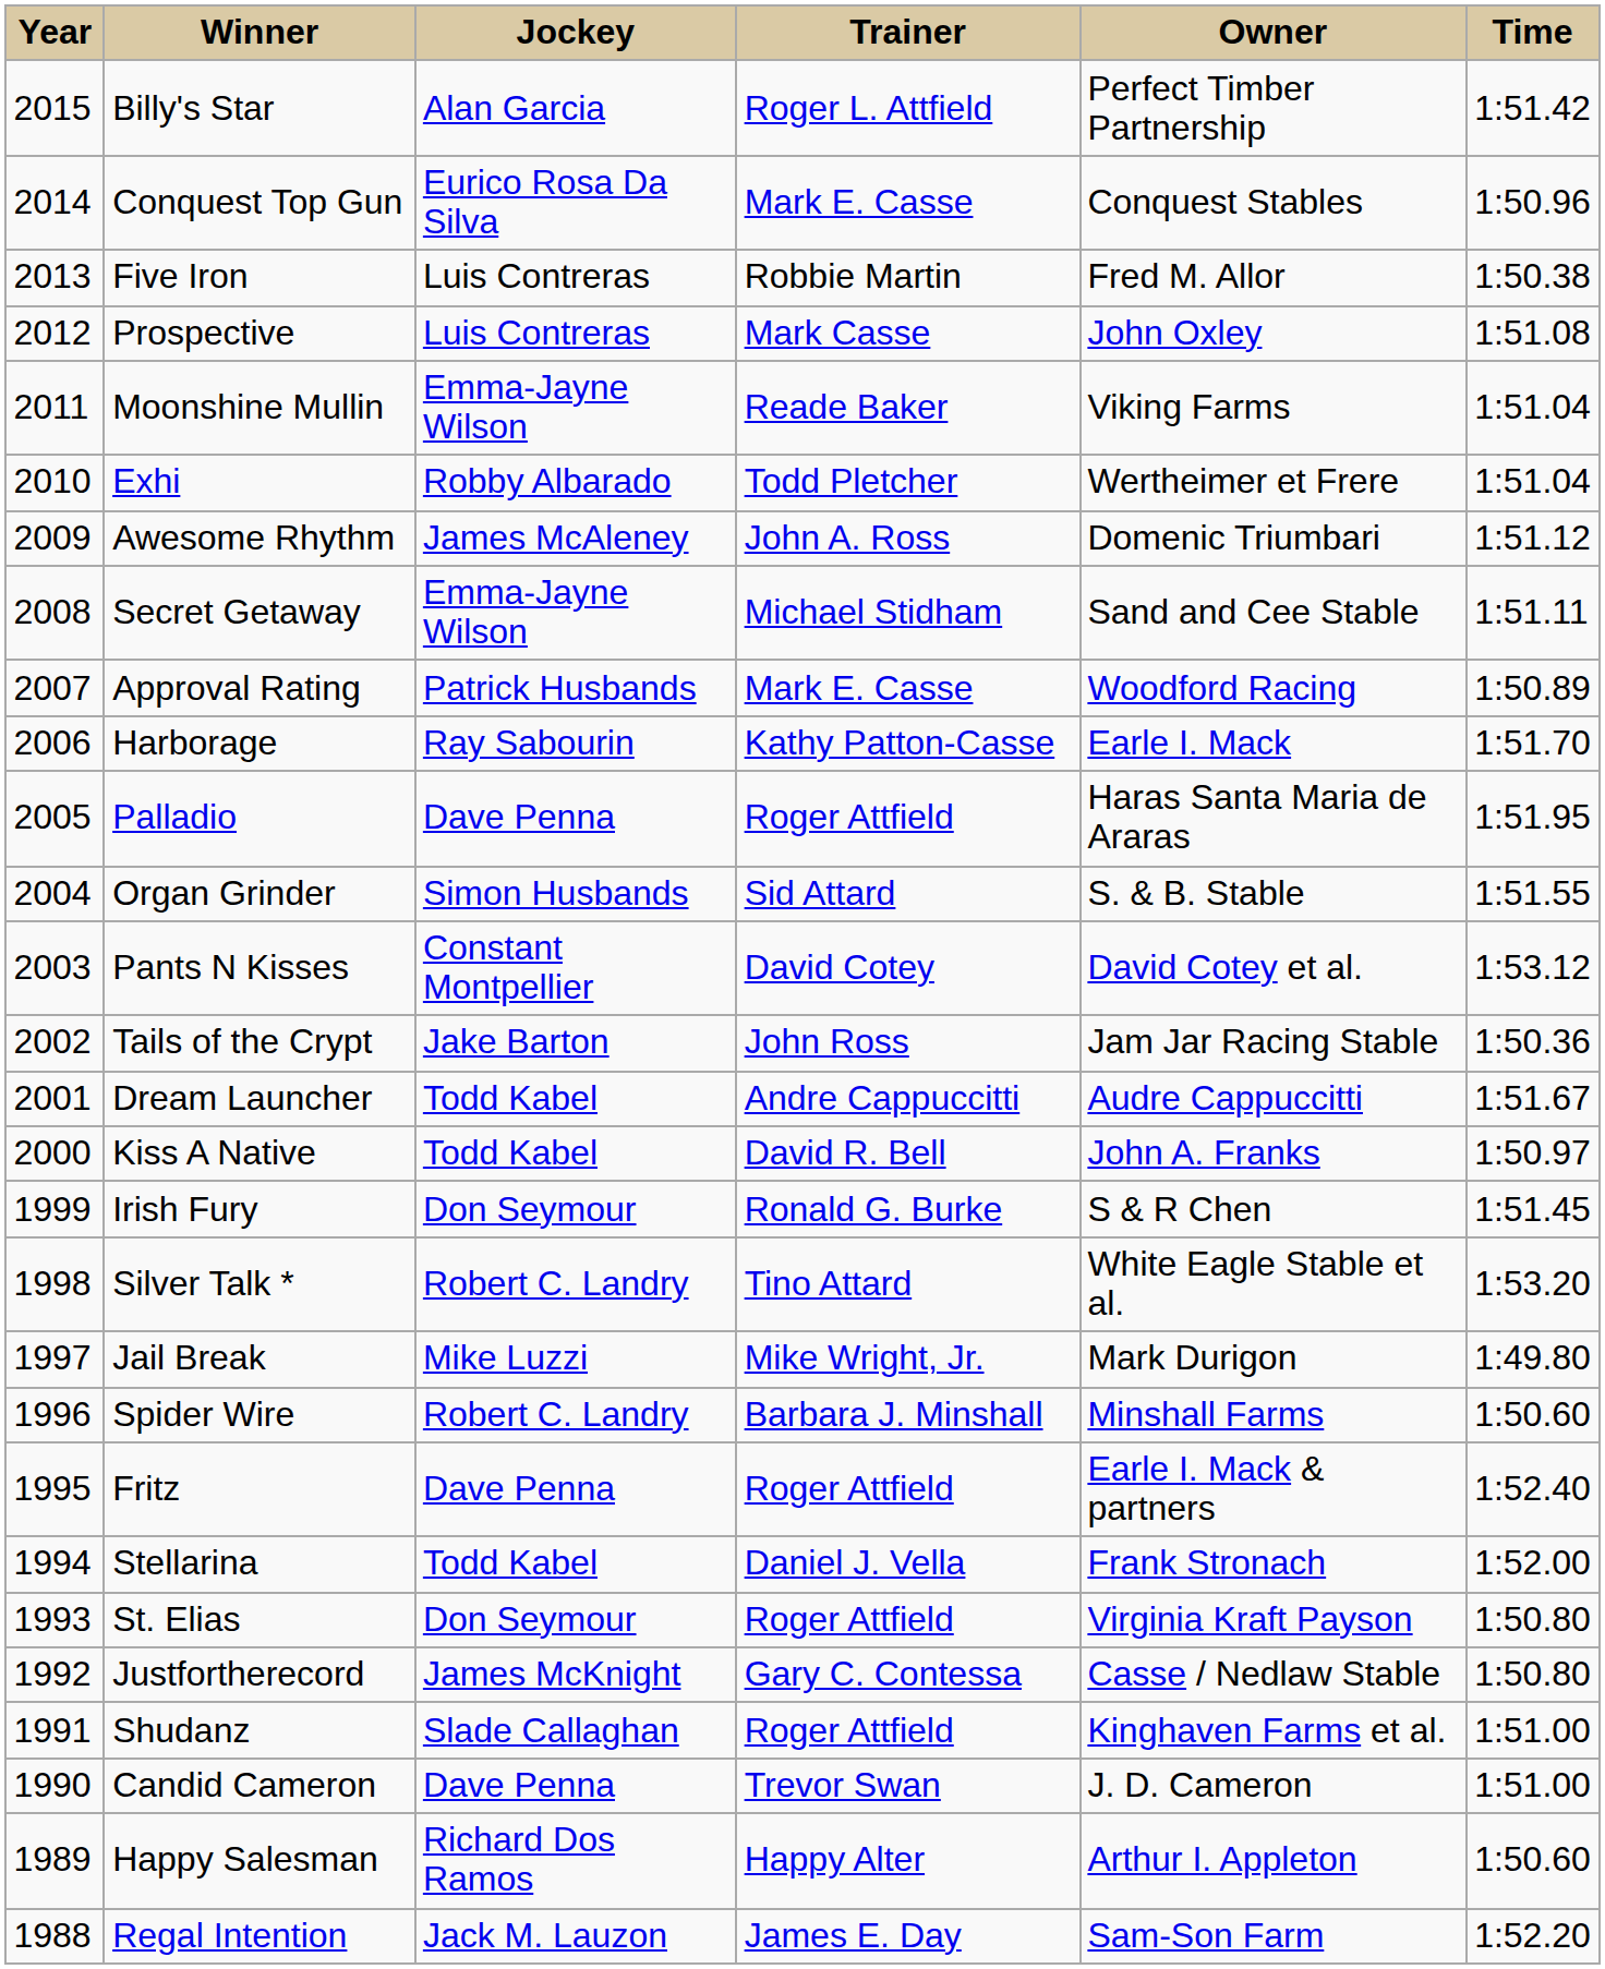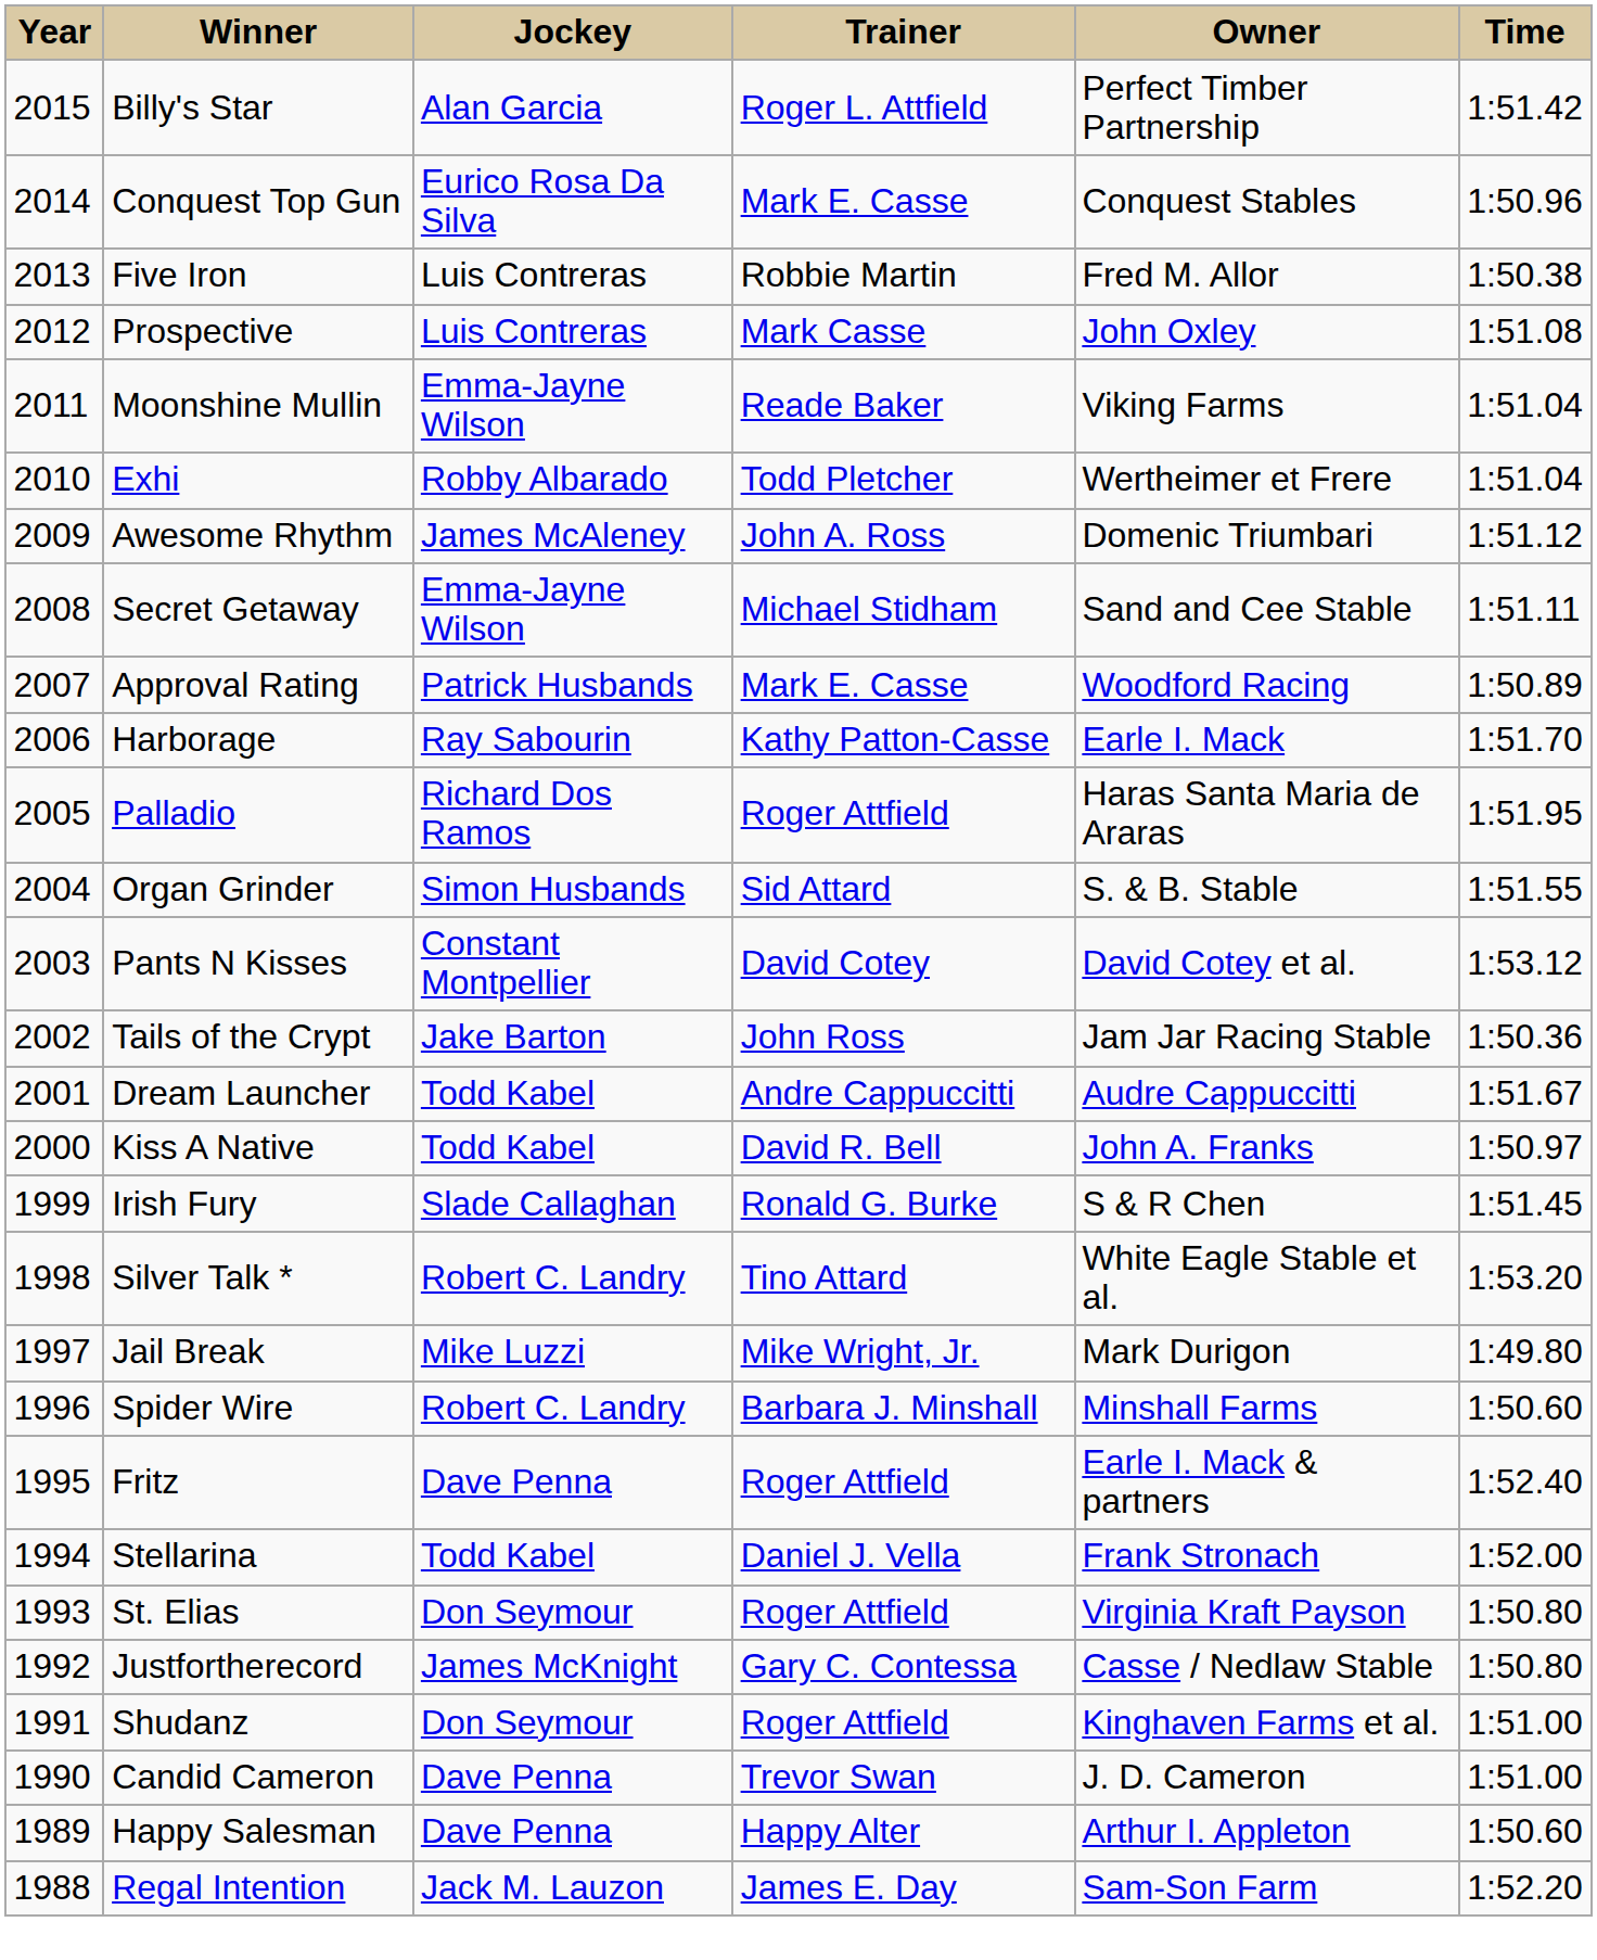Palladio | Jockey: Dave Penna -> Richard Dos Ramos
Irish Fury | Jockey: Don Seymour -> Slade Callaghan
Shudanz | Jockey: Slade Callaghan -> Don Seymour
Happy Salesman | Jockey: Richard Dos Ramos -> Dave Penna
